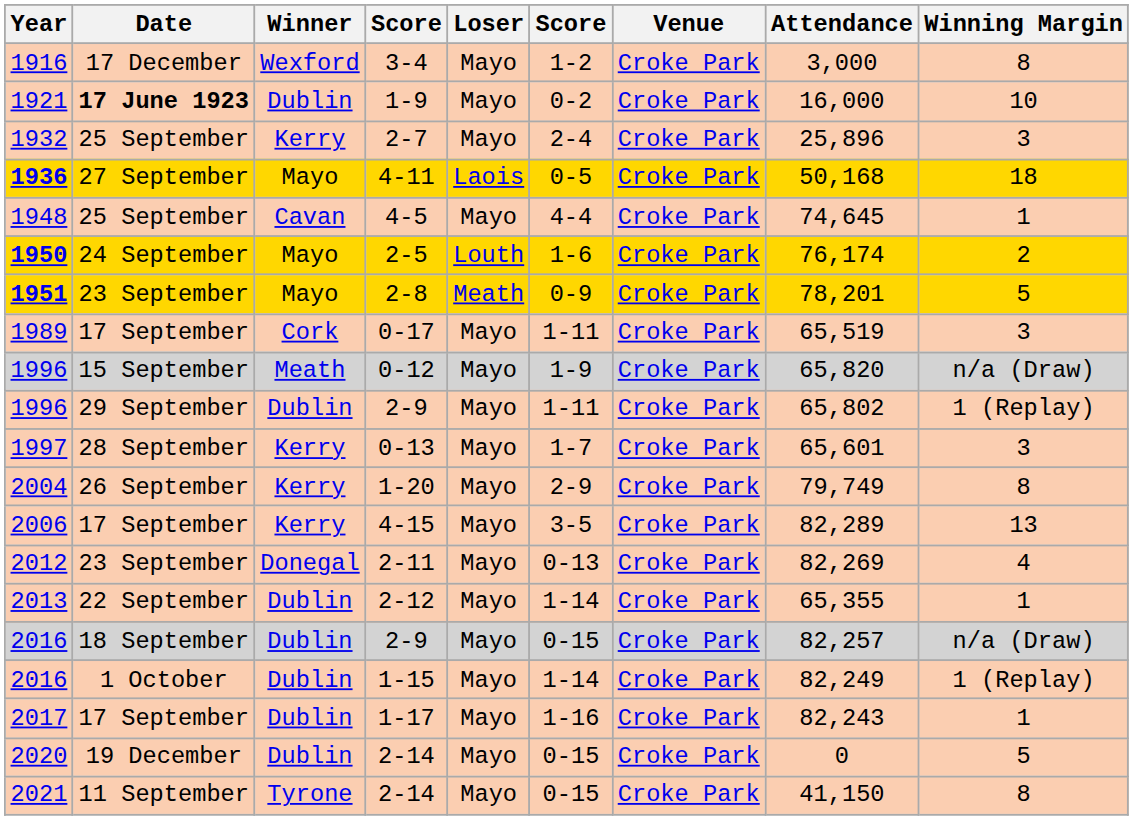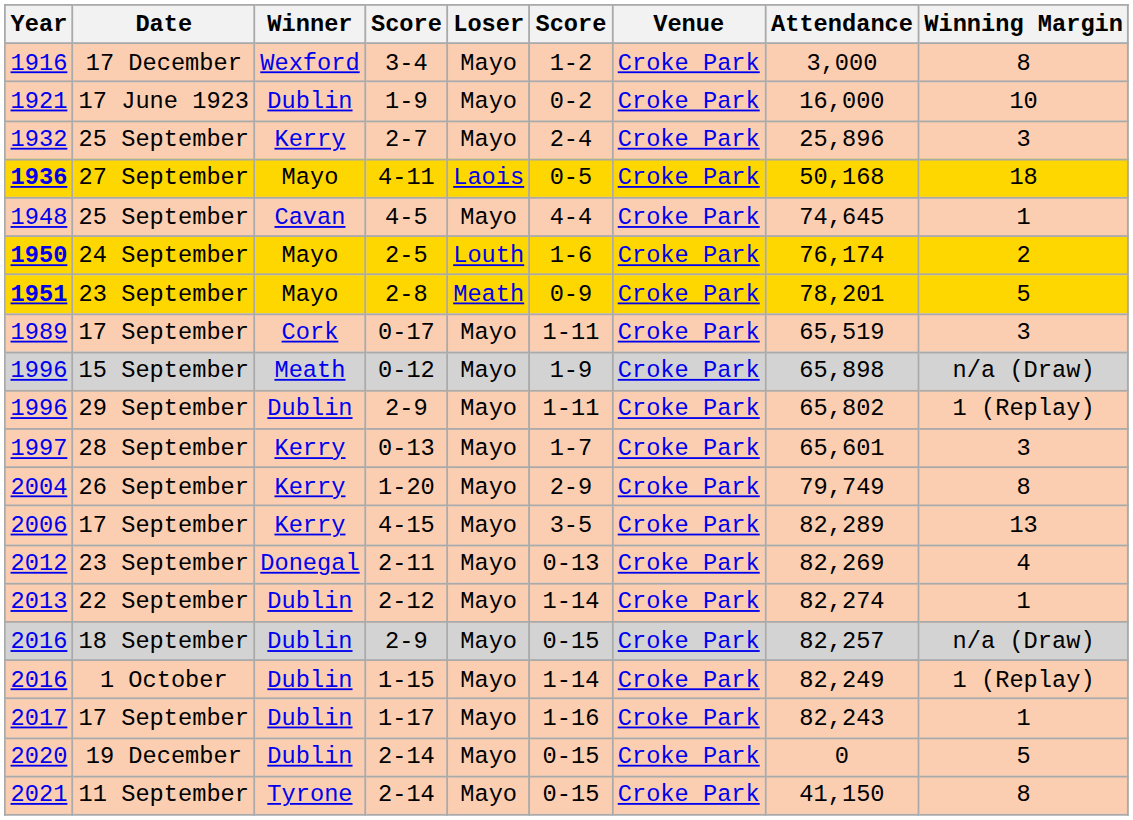1921 | Date: bold -> normal
1996 / 0-12 | Attendance: 65,820 -> 65,898
2013 | Attendance: 65,355 -> 82,274
